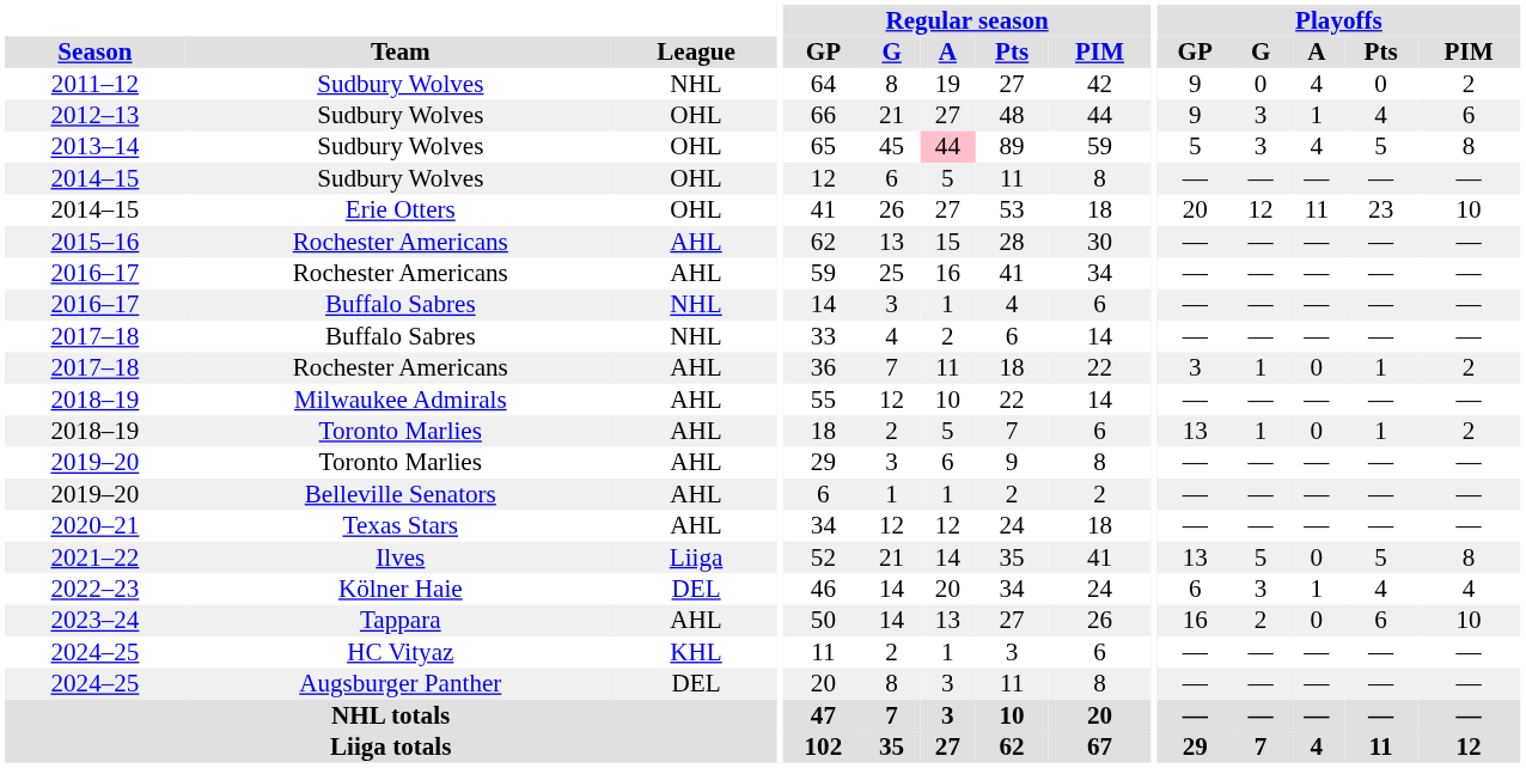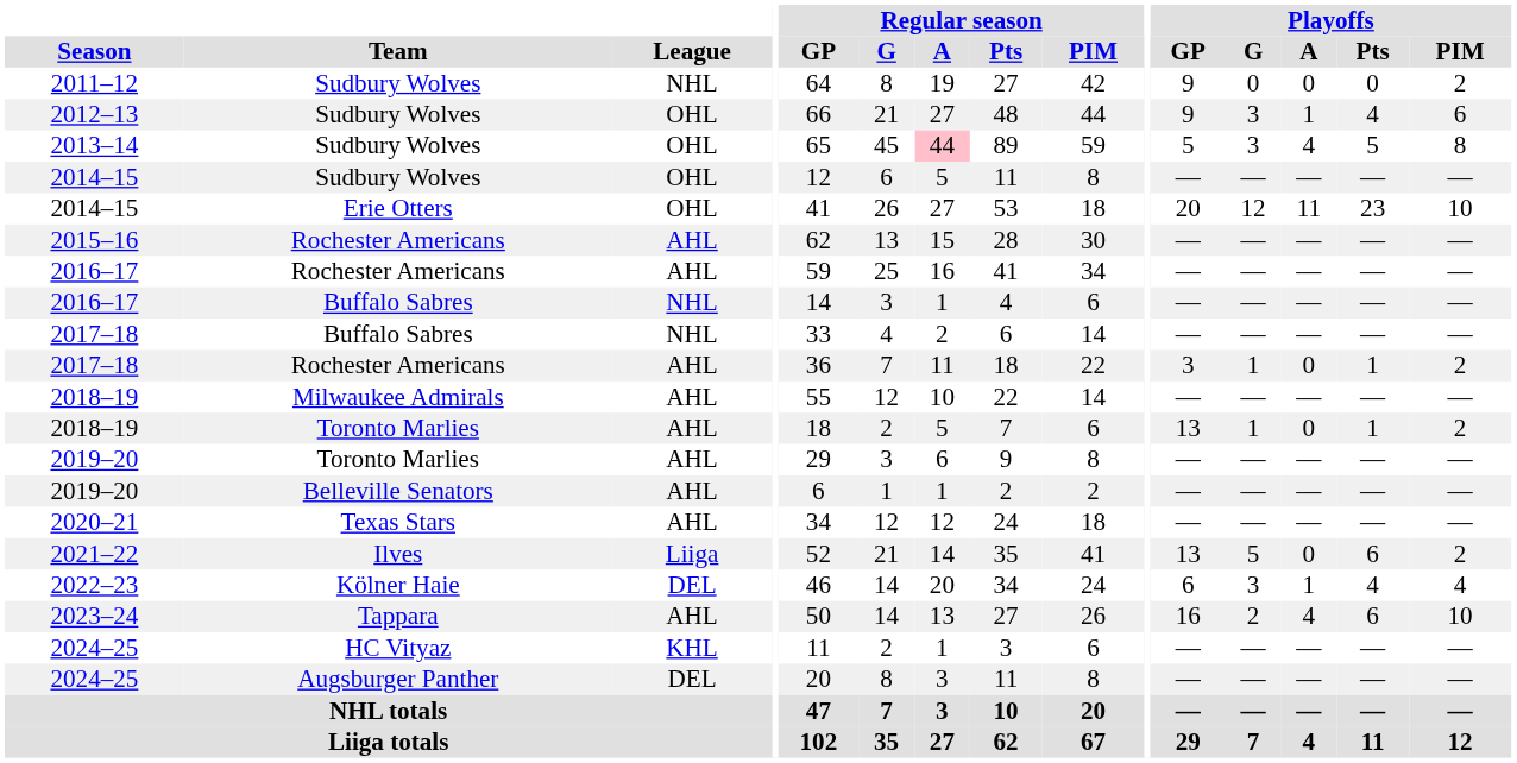2011–12 | Playoffs / A: 4 -> 0
2021–22 | Playoffs / Pts: 5 -> 6
2021–22 | Playoffs / PIM: 8 -> 2
2023–24 | Playoffs / A: 0 -> 4
